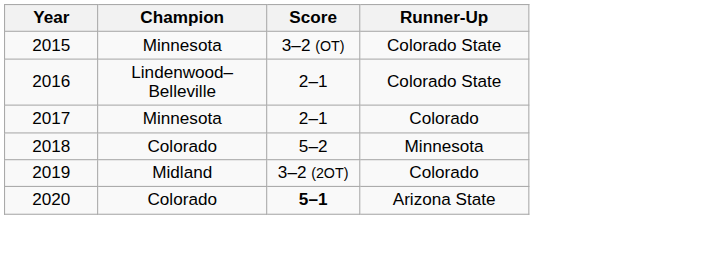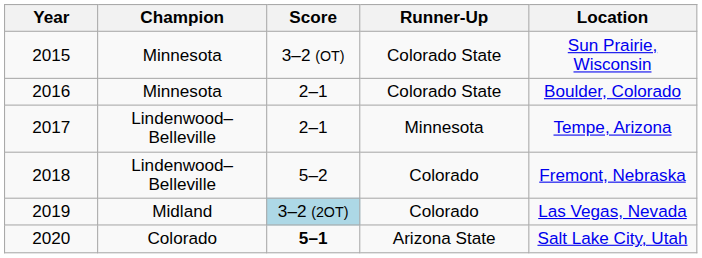+ column: Location | Sun Prairie, Wisconsin | Boulder, Colorado | Tempe, Arizona | Fremont, Nebraska | Las Vegas, Nevada | Salt Lake City, Utah
2016 | Champion: Lindenwood–Belleville -> Minnesota
2017 | Champion: Minnesota -> Lindenwood–Belleville
2017 | Runner-Up: Colorado -> Minnesota
2018 | Champion: Colorado -> Lindenwood–Belleville
2018 | Runner-Up: Minnesota -> Colorado
2019 | Score: no background -> lightblue background
